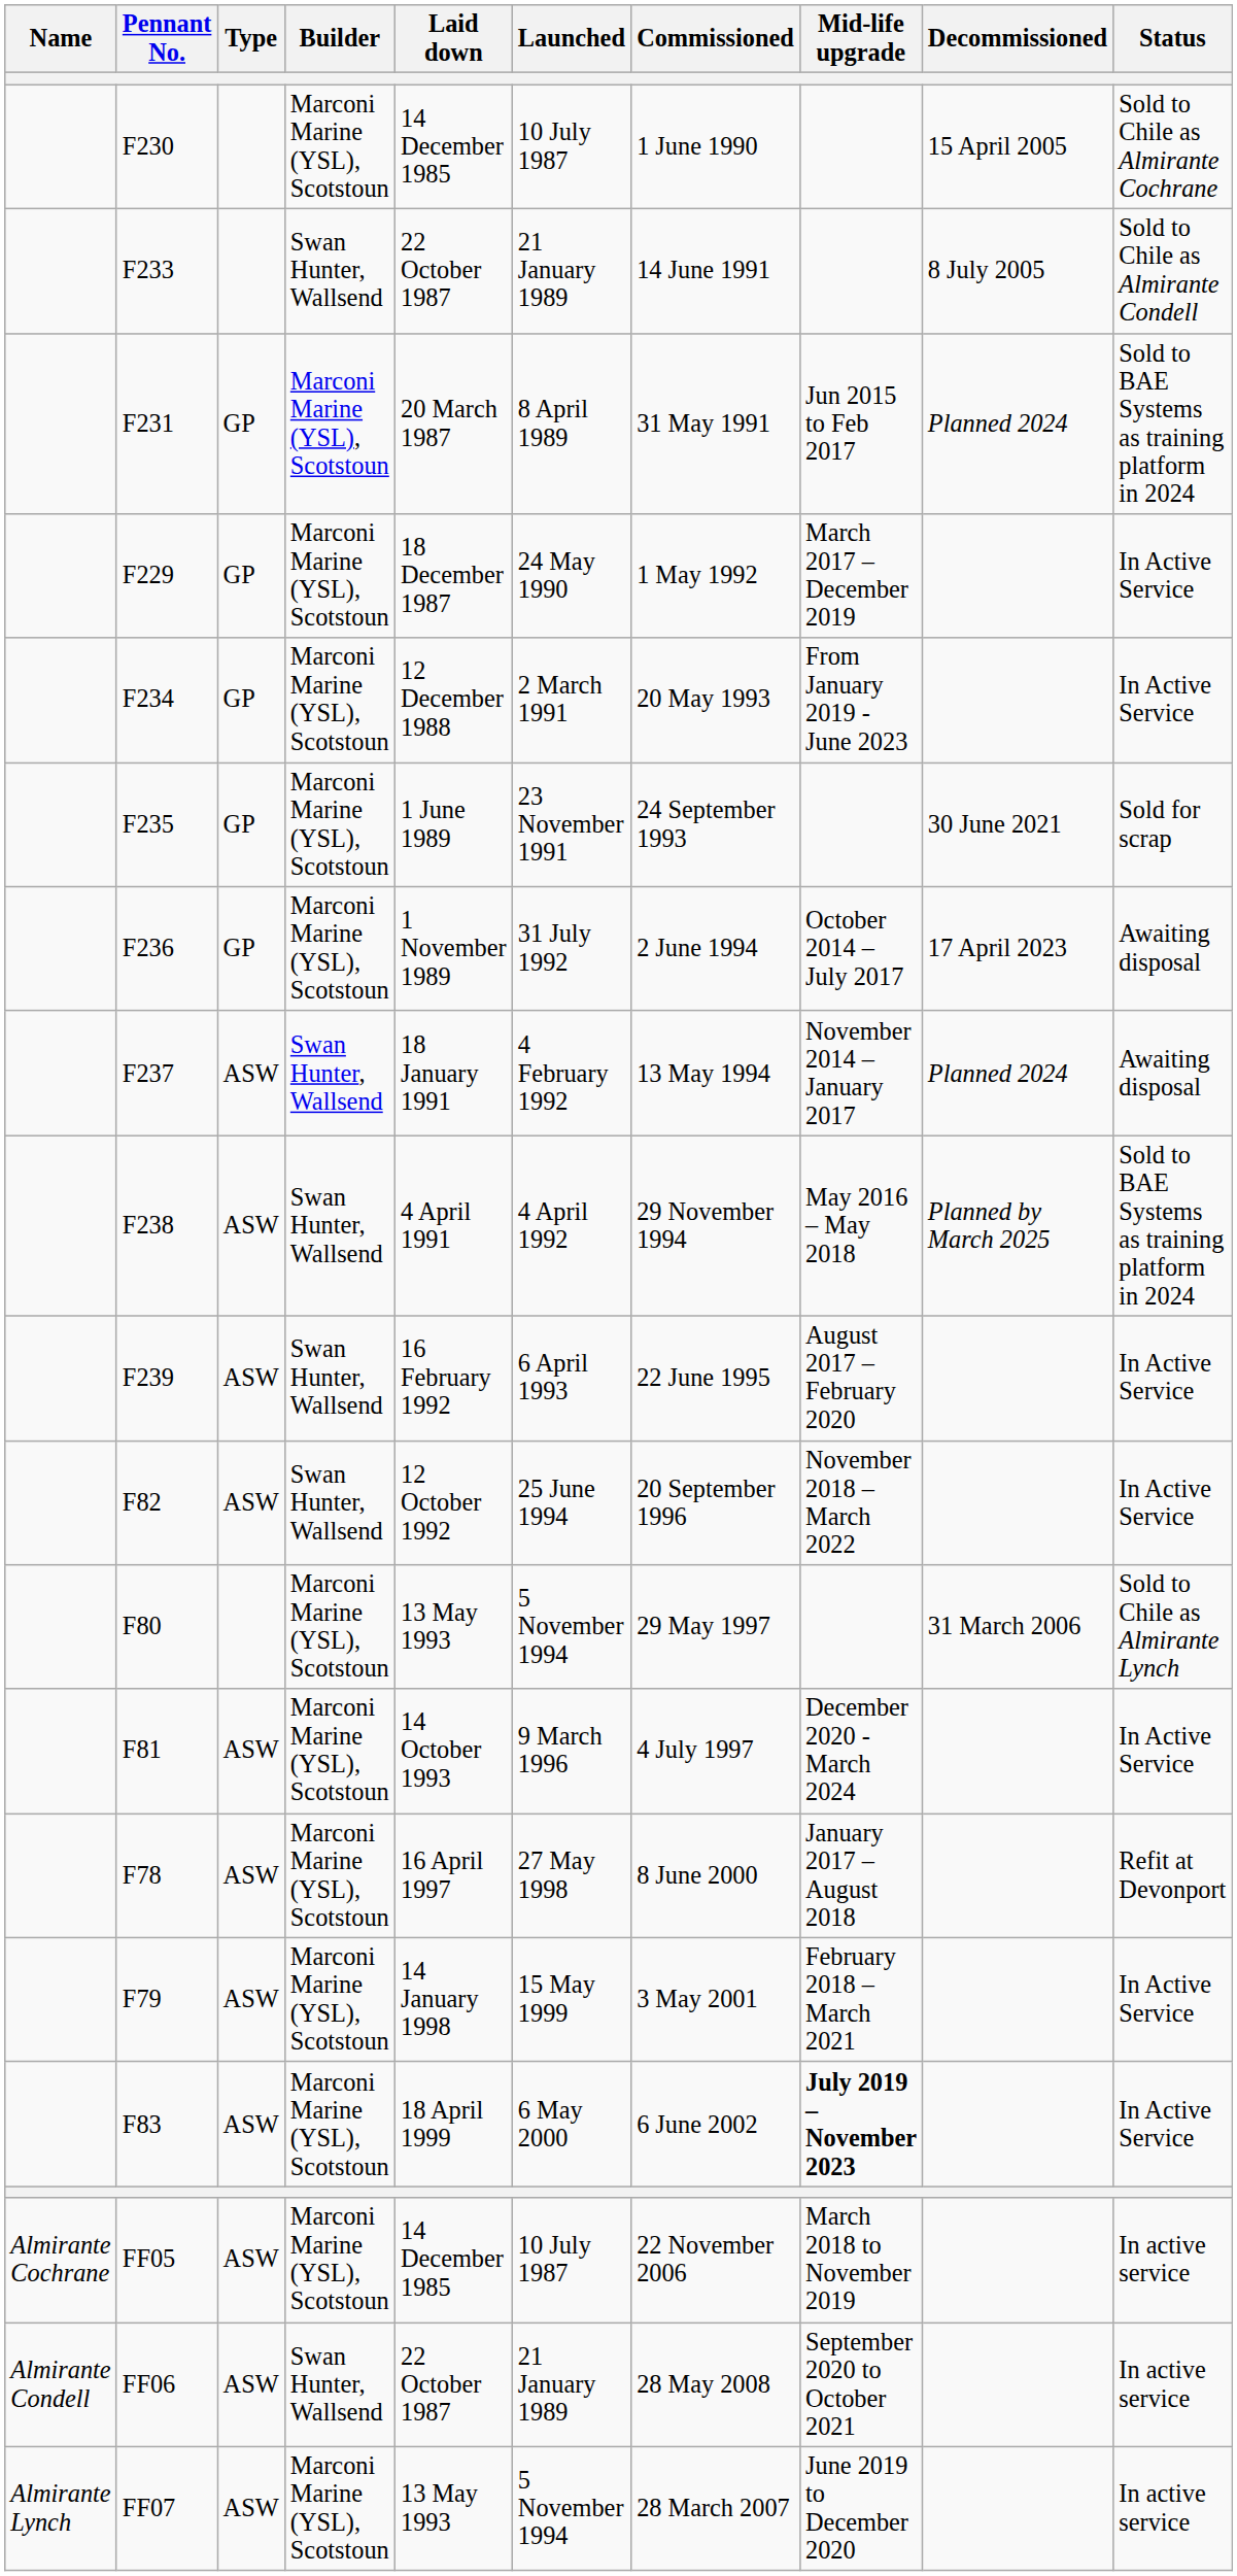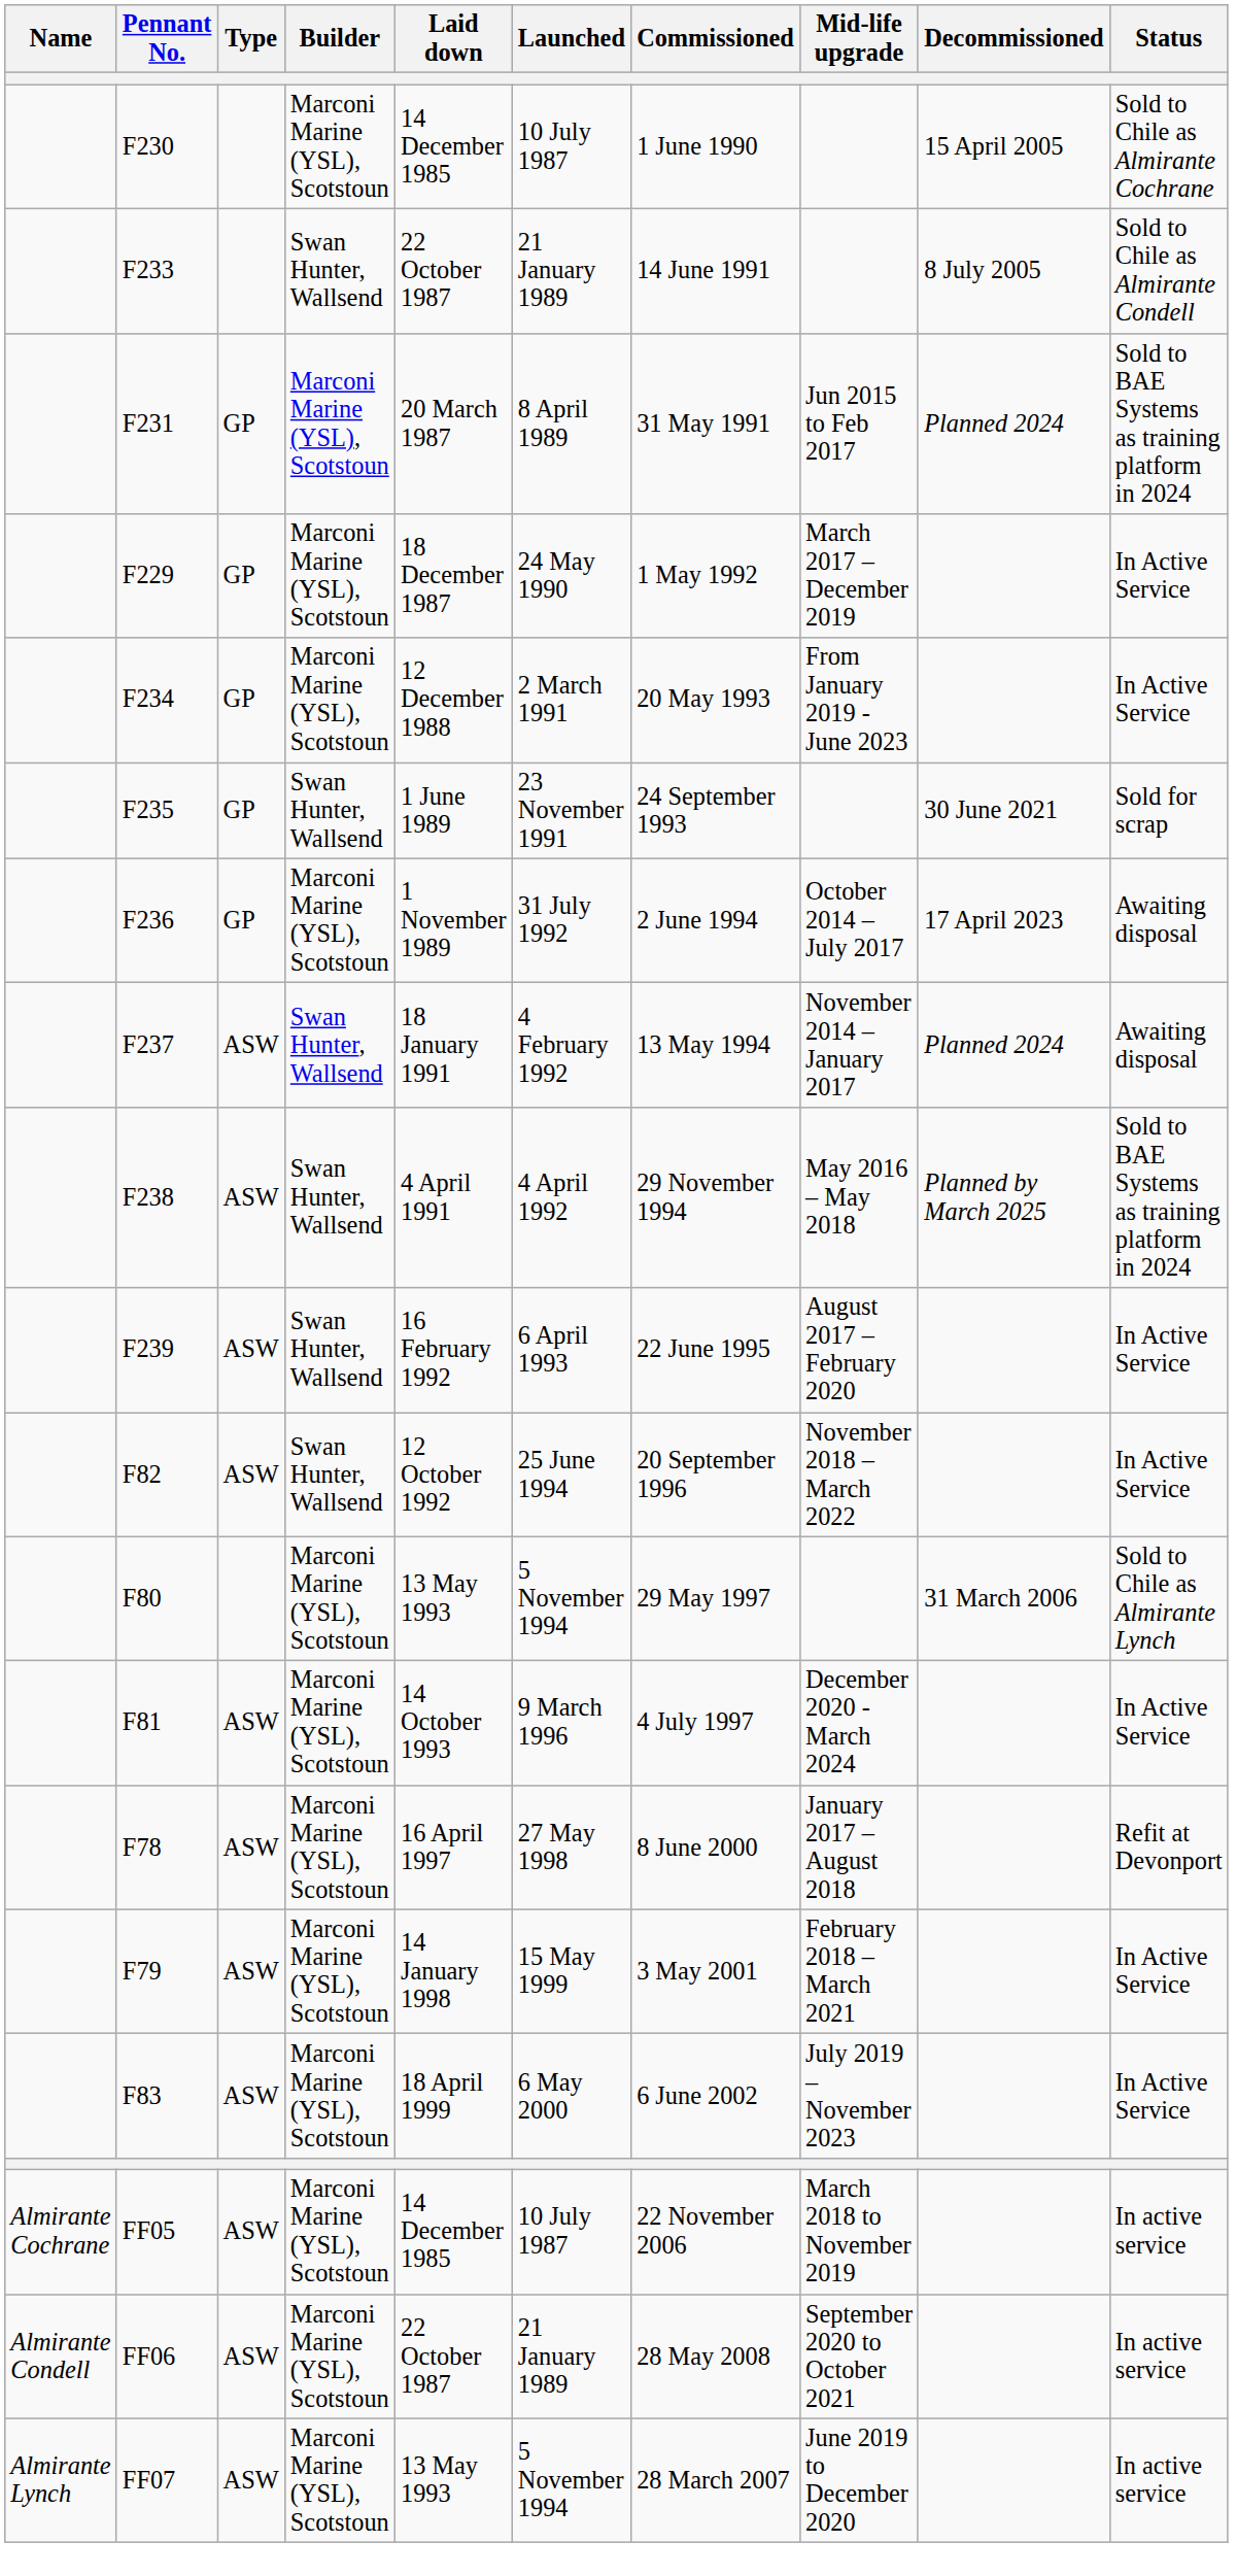F235 | Builder: Marconi Marine (YSL), Scotstoun -> Swan Hunter, Wallsend
F83 | Mid-life upgrade: bold -> normal
FF06 | Builder: Swan Hunter, Wallsend -> Marconi Marine (YSL), Scotstoun
